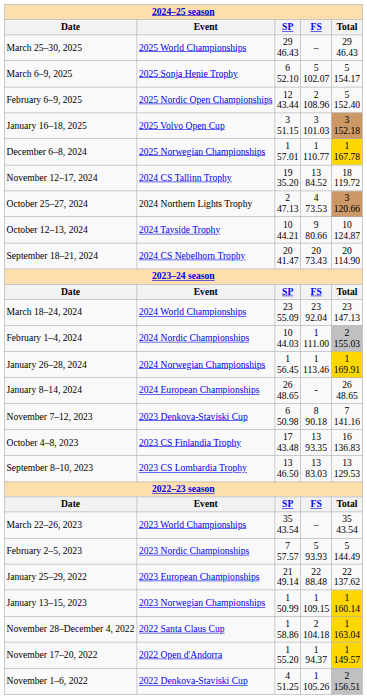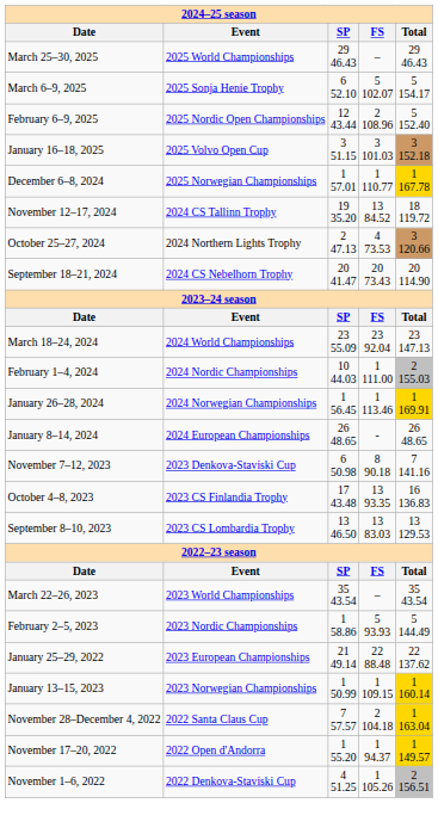- row: October 12–13, 2024 | 2024 Tayside Trophy | 10 44.21 | 9 80.66 | 10 124.87
February 2–5, 2023 | SP: 7 57.57 -> 1 58.86
November 28–December 4, 2022 | SP: 1 58.86 -> 7 57.57
